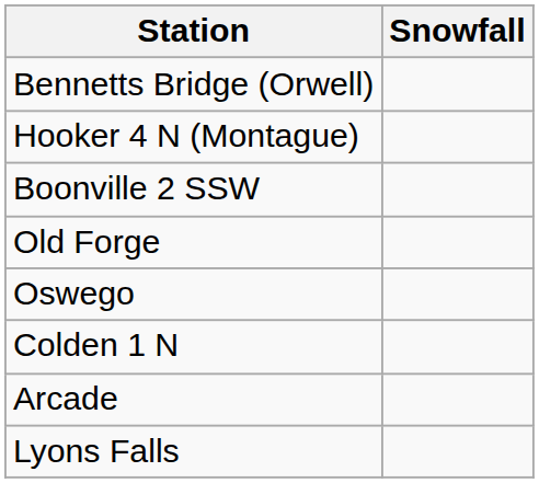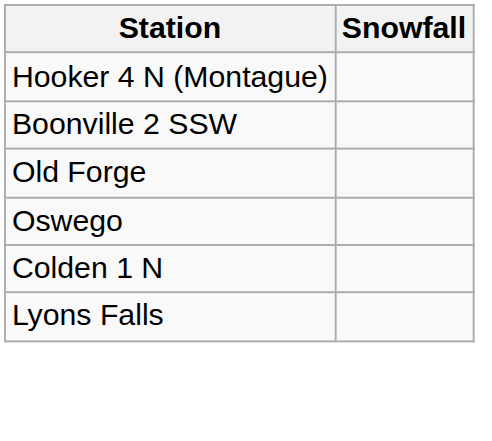- row: Bennetts Bridge (Orwell)
- row: Arcade
